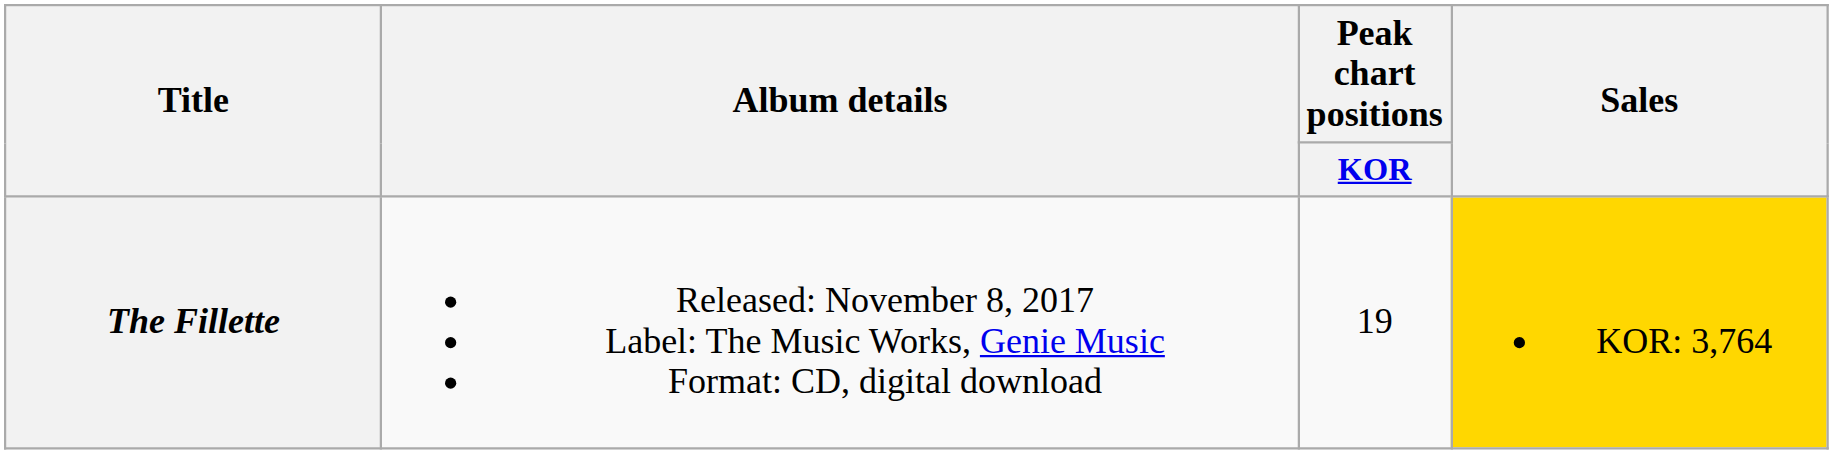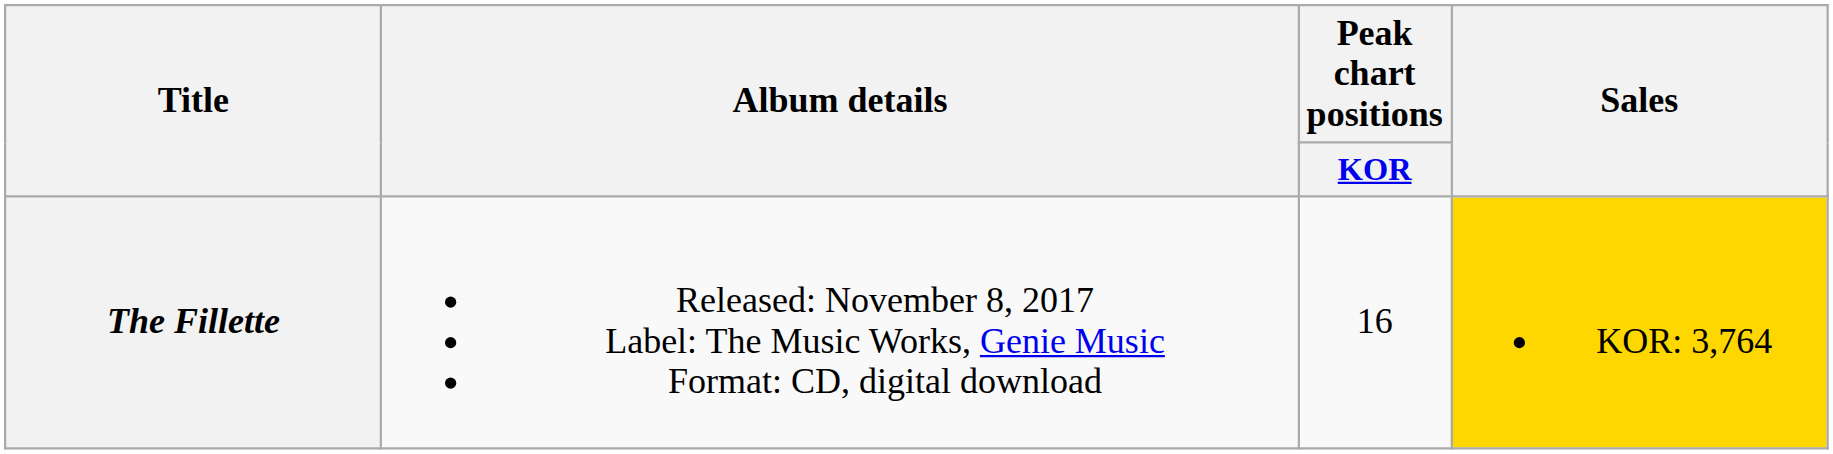The Fillette | Peak chart positions / KOR: 19 -> 16
